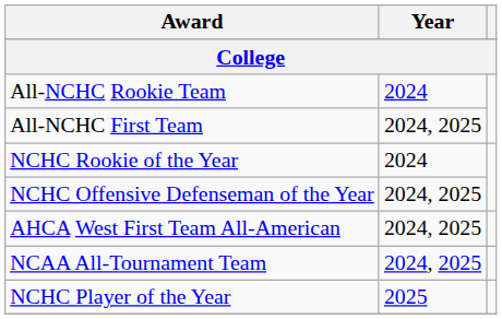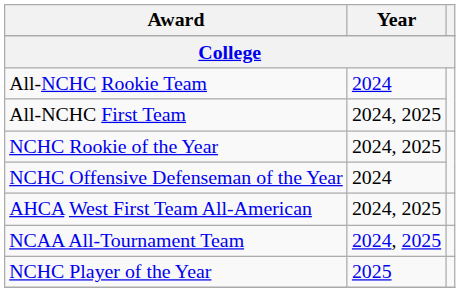NCHC Rookie of the Year | Year: 2024 -> 2024, 2025
NCHC Offensive Defenseman of the Year | Year: 2024, 2025 -> 2024
